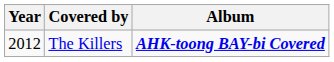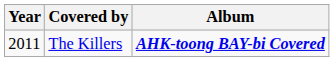The Killers | Year: 2012 -> 2011
